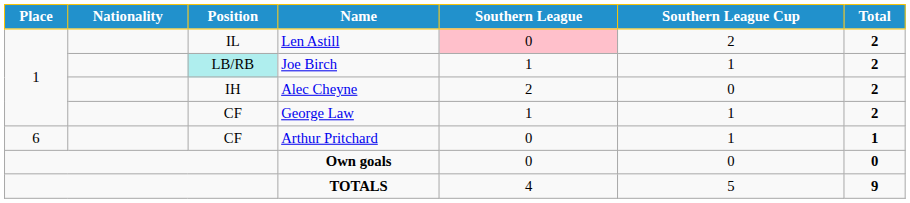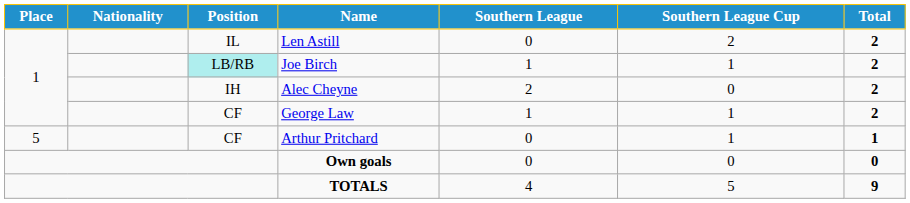Len Astill | Southern League: pink background -> no background
Arthur Pritchard | Place: 6 -> 5
